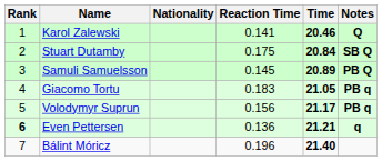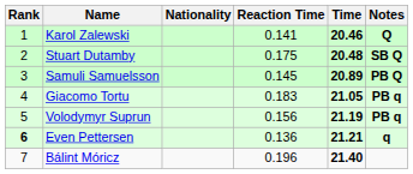Stuart Dutamby | Time: 20.84 -> 20.48
Volodymyr Suprun | Time: 21.17 -> 21.19
